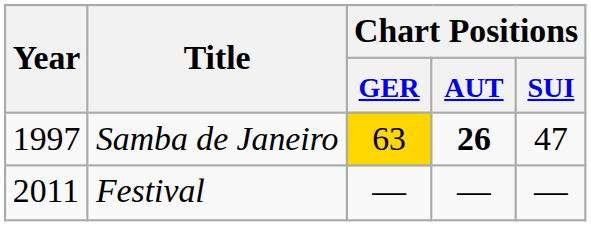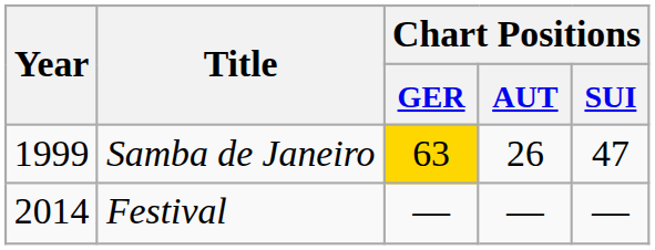Samba de Janeiro | Year: 1997 -> 1999
Samba de Janeiro | Chart Positions / AUT: bold -> normal
Festival | Year: 2011 -> 2014
